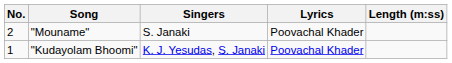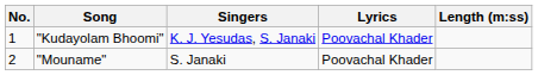rows swapped: "Kudayolam Bhoomi" <-> "Mouname"
